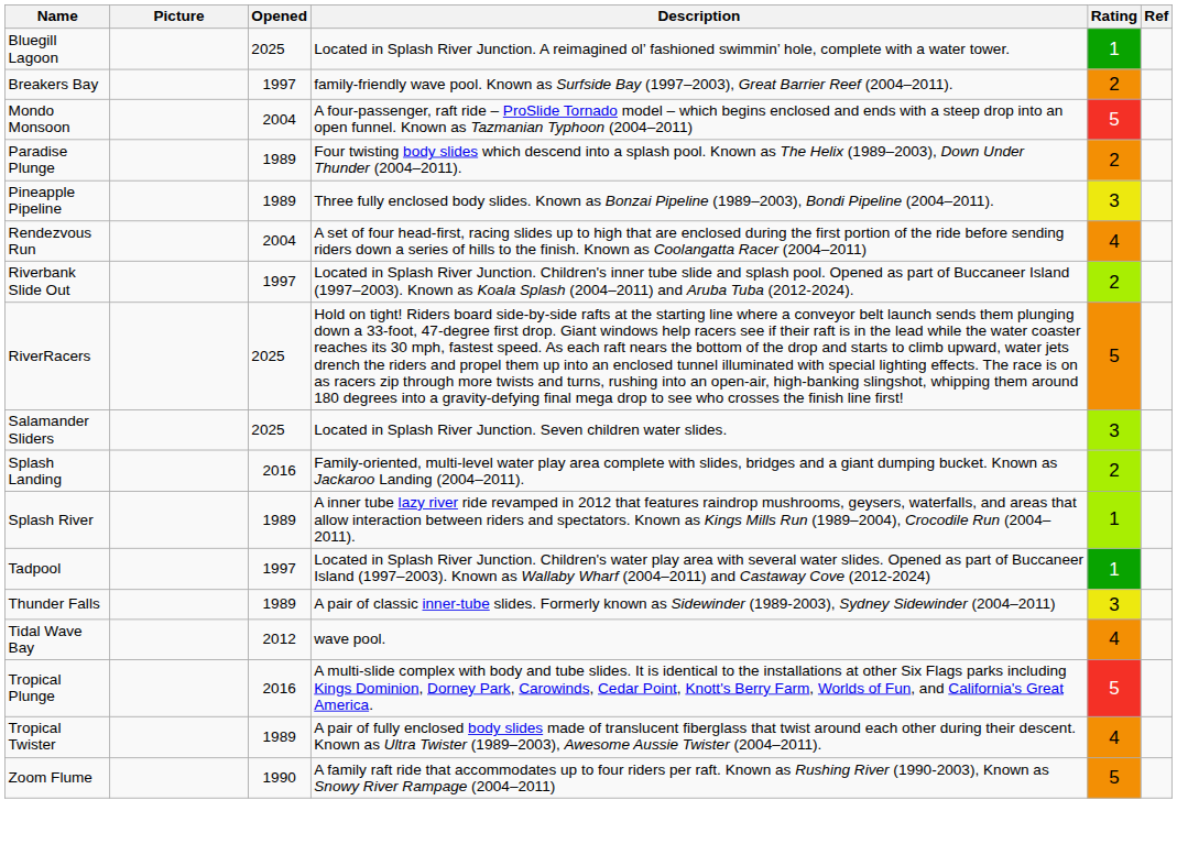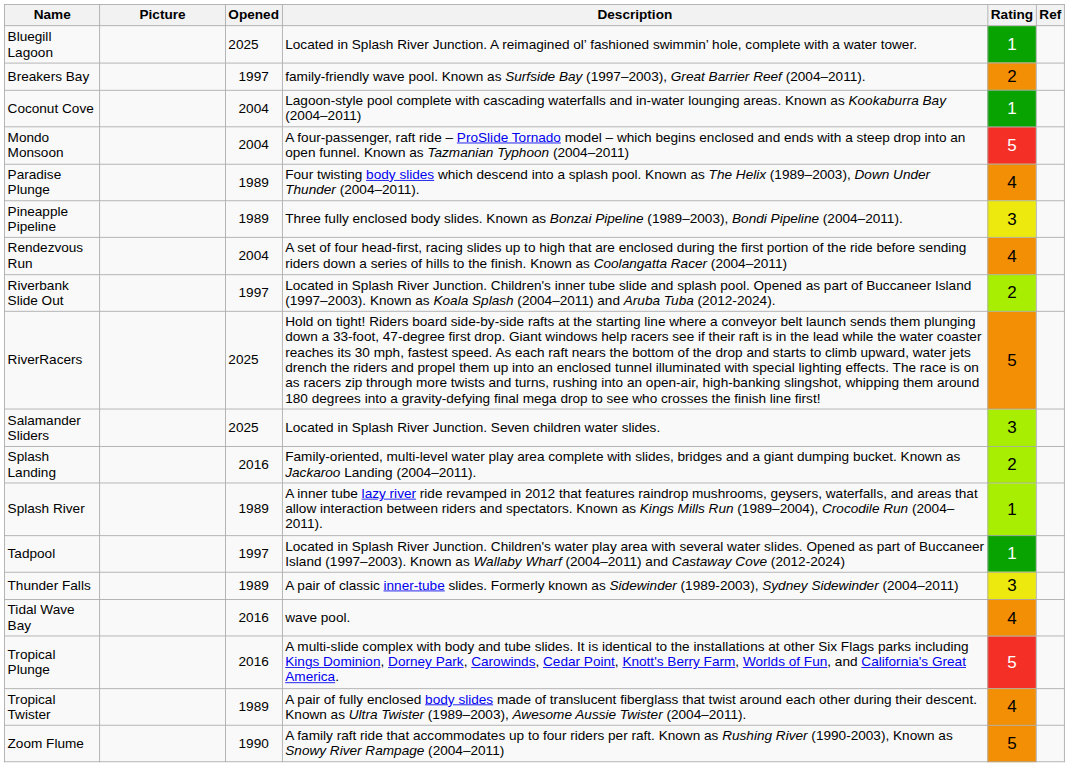+ row: Coconut Cove | 2004 | Lagoon-style pool complete with cascading waterfalls and in-water lounging areas. Known as Kookaburra Bay (2004–2011) | 1
Paradise Plunge | Rating: 2 -> 4
Tidal Wave Bay | Opened: 2012 -> 2016
